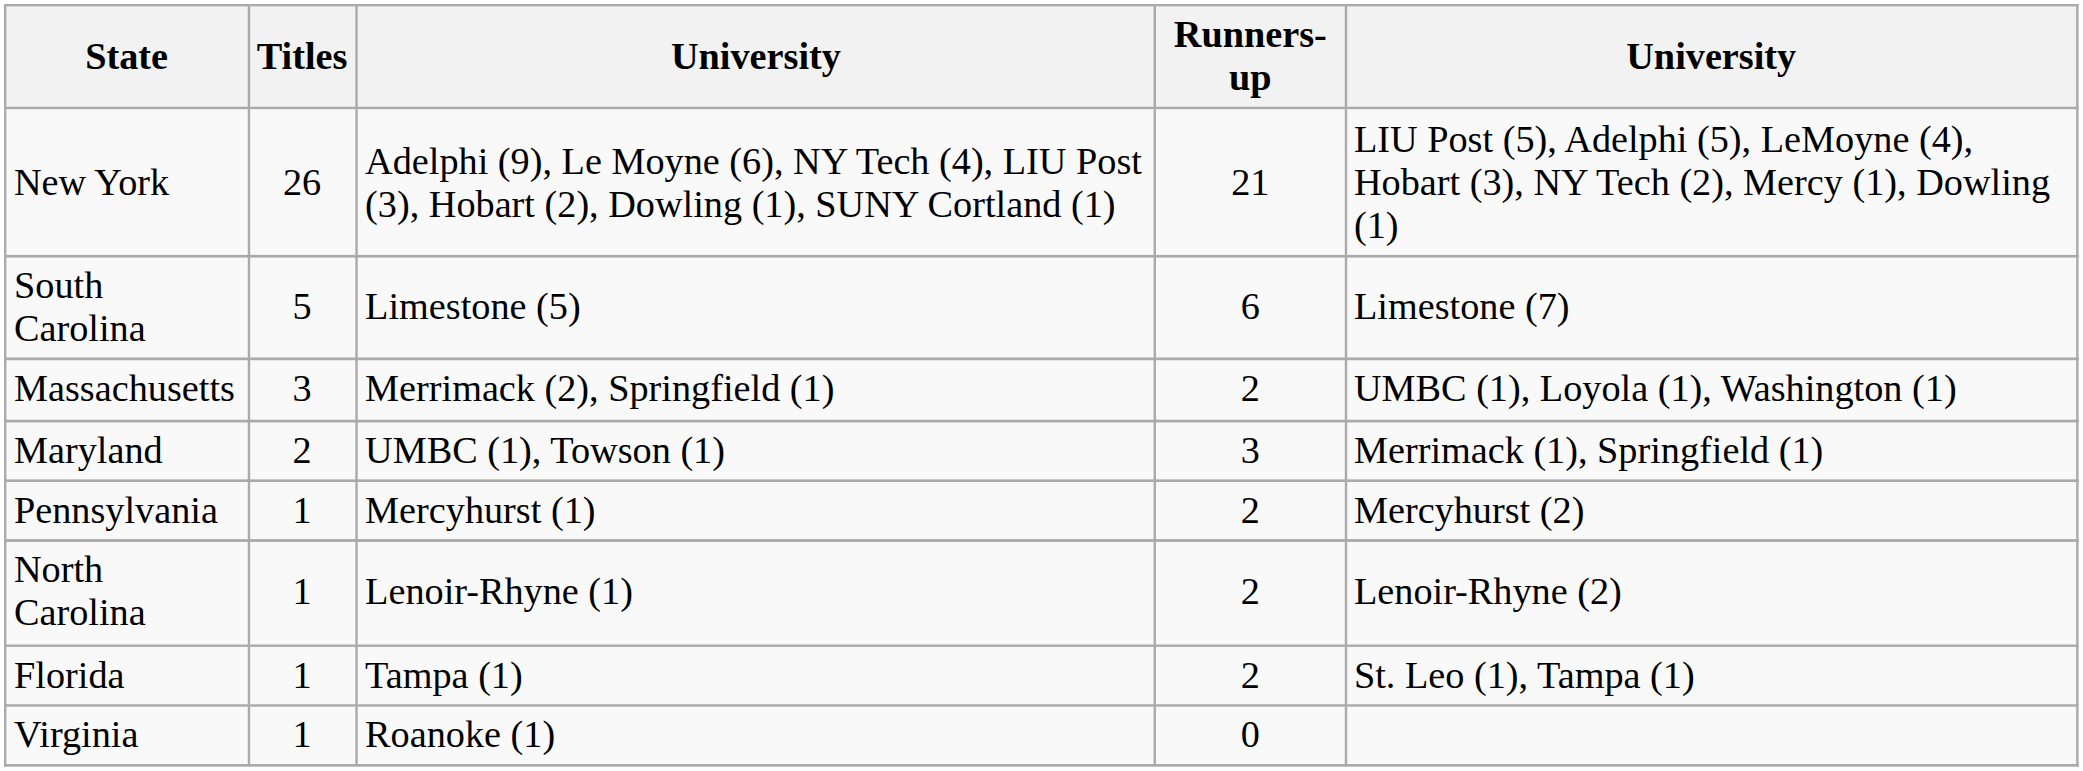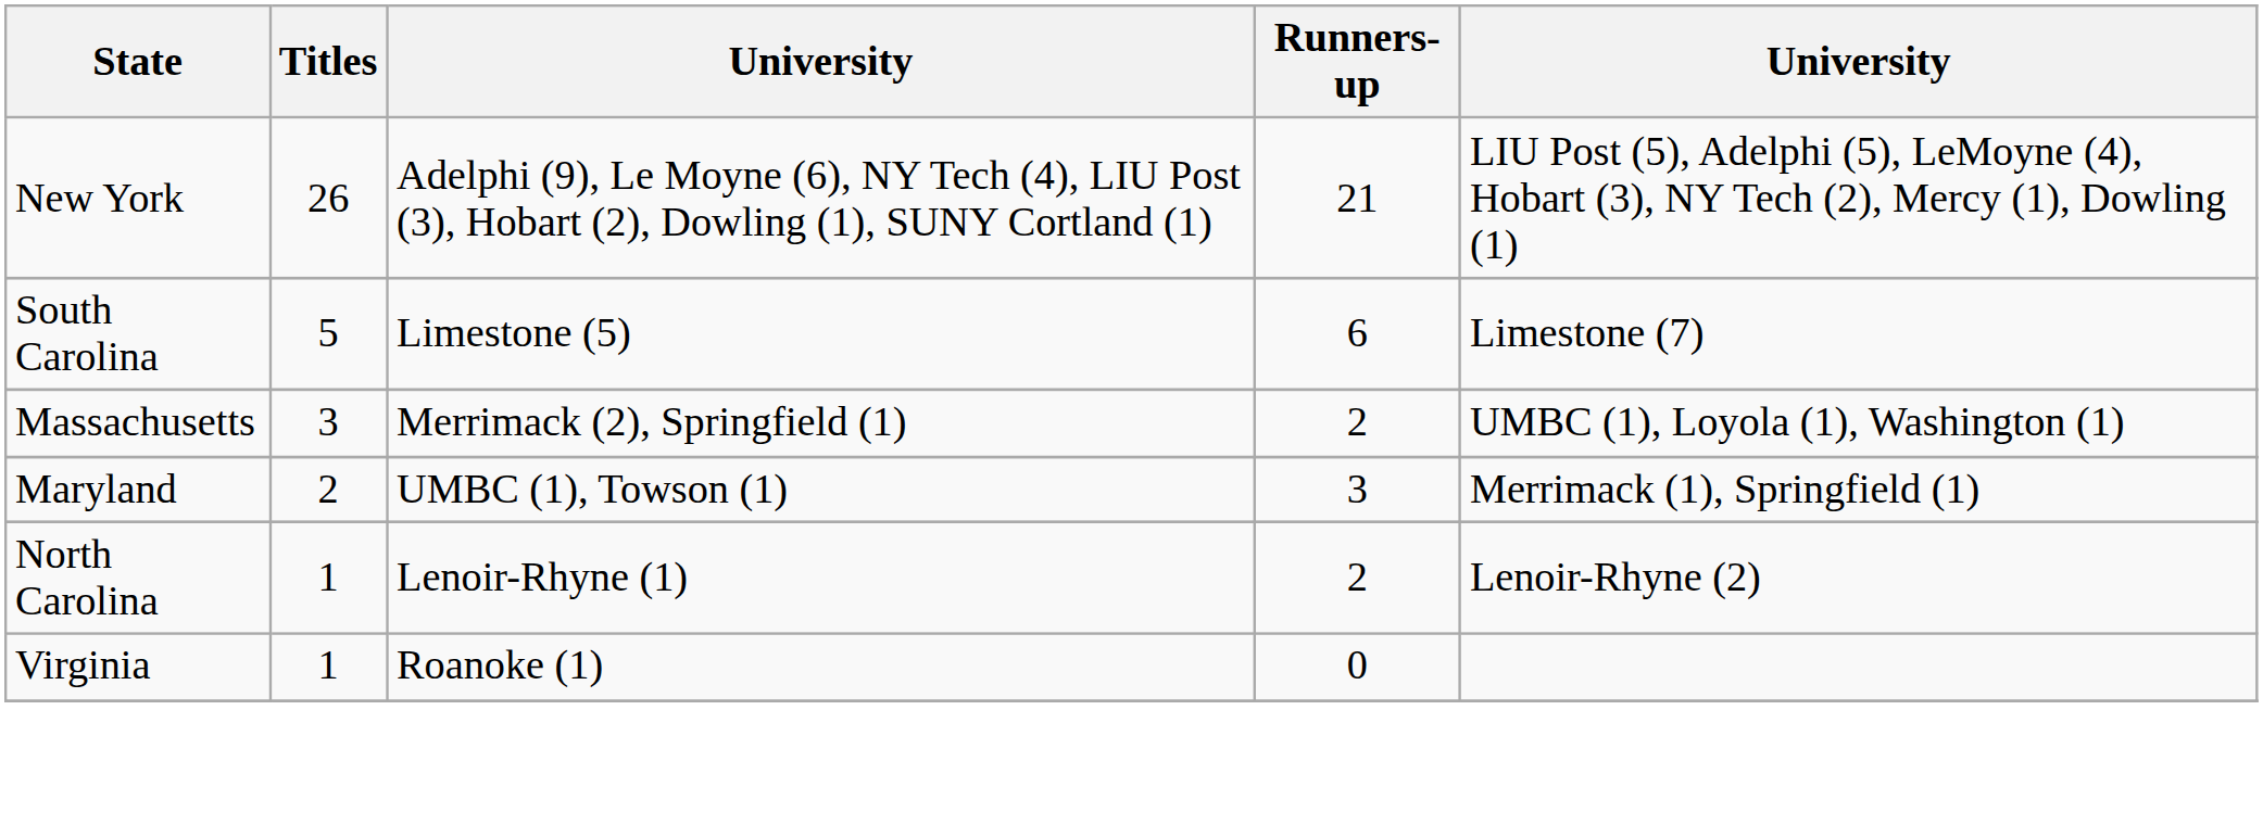- row: Pennsylvania | 1 | Mercyhurst (1) | 2 | Mercyhurst (2)
- row: Florida | 1 | Tampa (1) | 2 | St. Leo (1), Tampa (1)
